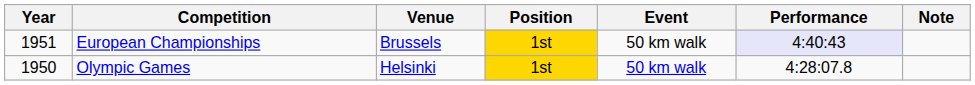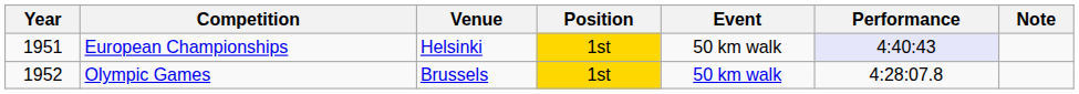European Championships | Venue: Brussels -> Helsinki
Olympic Games | Year: 1950 -> 1952
Olympic Games | Venue: Helsinki -> Brussels
